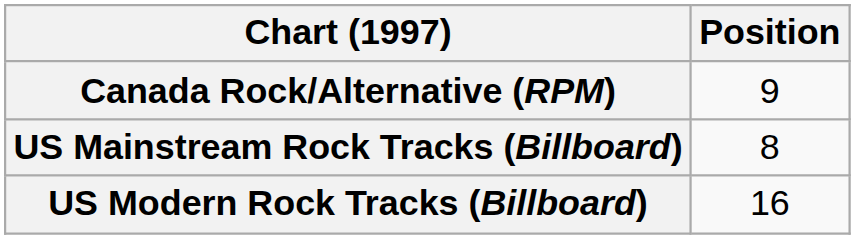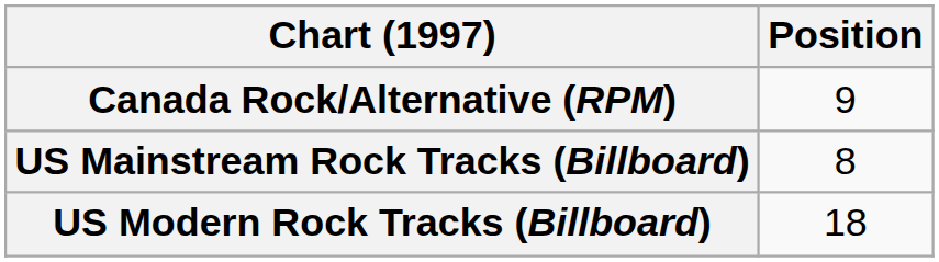US Modern Rock Tracks (Billboard) | Position: 16 -> 18
